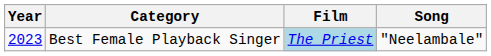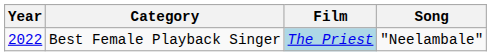Best Female Playback Singer | Year: 2023 -> 2022
